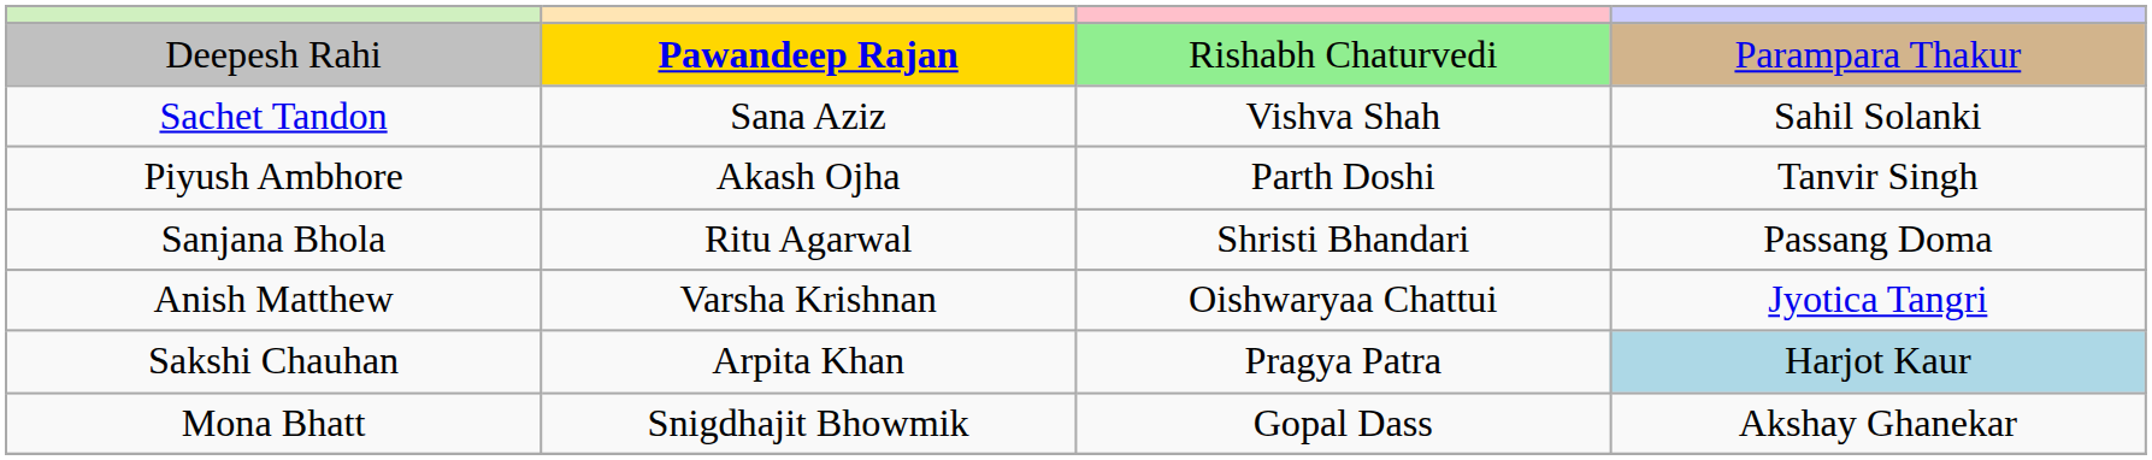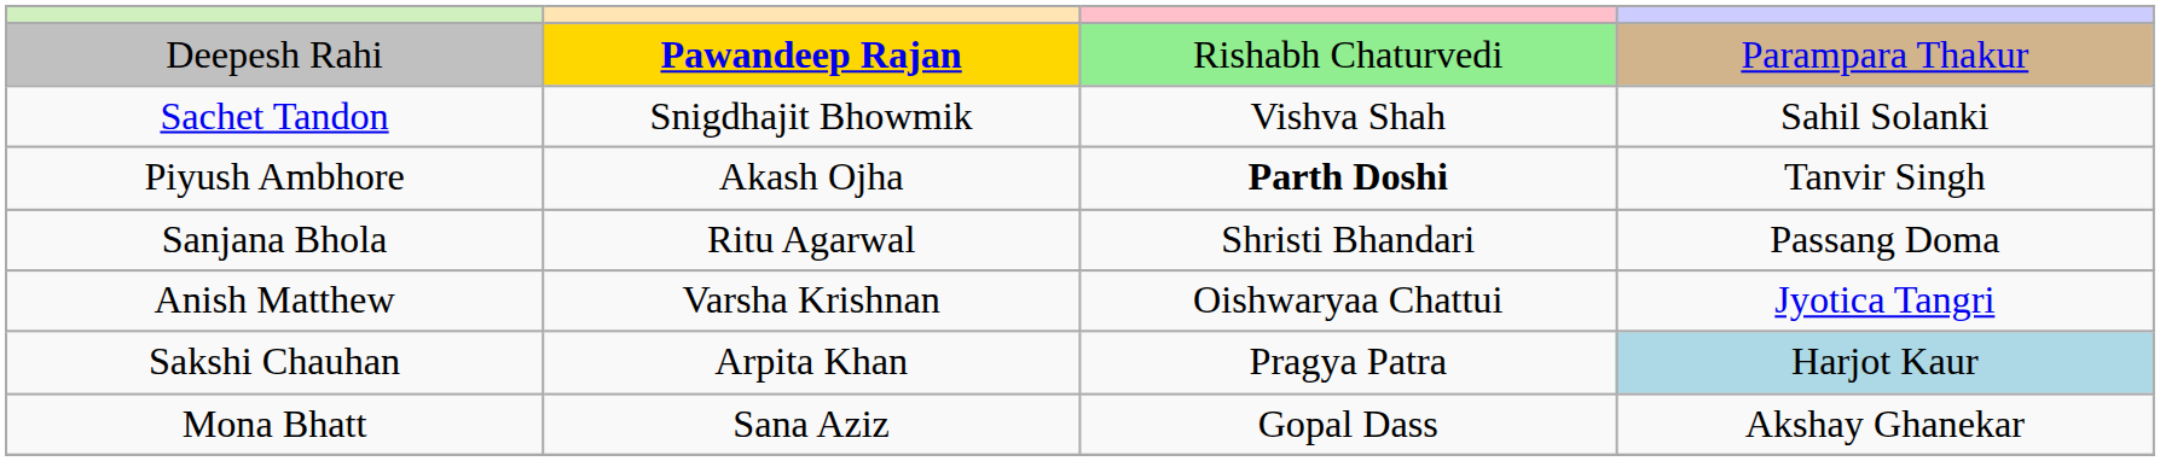Sachet Tandon | column 2: Sana Aziz -> Snigdhajit Bhowmik
Piyush Ambhore | column 3: normal -> bold
Mona Bhatt | column 2: Snigdhajit Bhowmik -> Sana Aziz
